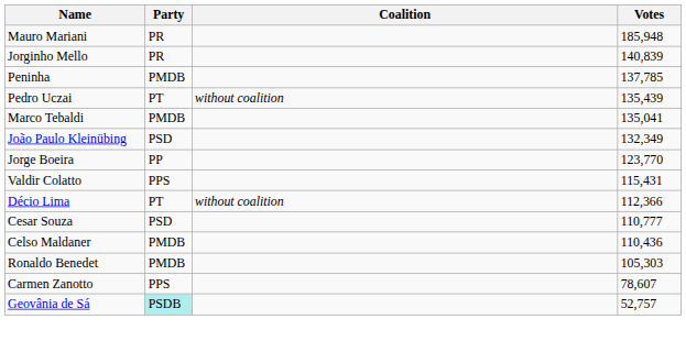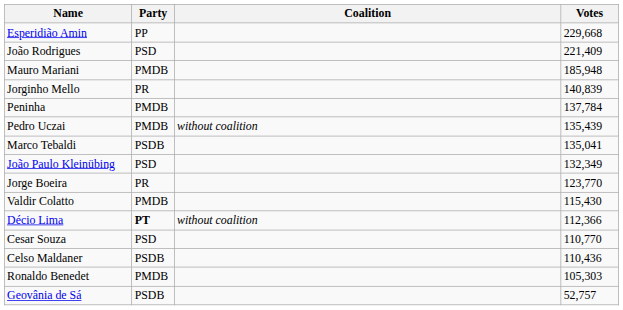+ row: Esperidião Amin | PP | 229,668
+ row: João Rodrigues | PSD | 221,409
Mauro Mariani | Party: PR -> PMDB
Peninha | Votes: 137,785 -> 137,784
Pedro Uczai | Party: PT -> PMDB
Marco Tebaldi | Party: PMDB -> PSDB
Jorge Boeira | Party: PP -> PR
Valdir Colatto | Party: PPS -> PMDB
Valdir Colatto | Votes: 115,431 -> 115,430
Décio Lima | Party: normal -> bold
Cesar Souza | Votes: 110,777 -> 110,770
Celso Maldaner | Party: PMDB -> PSDB
- row: Carmen Zanotto | PPS | 78,607
Geovânia de Sá | Party: paleturquoise background -> no background
